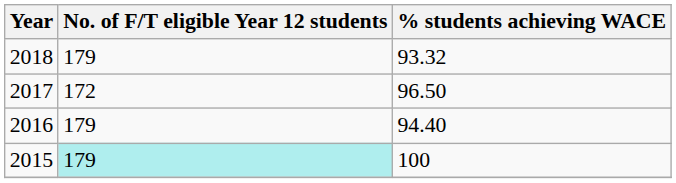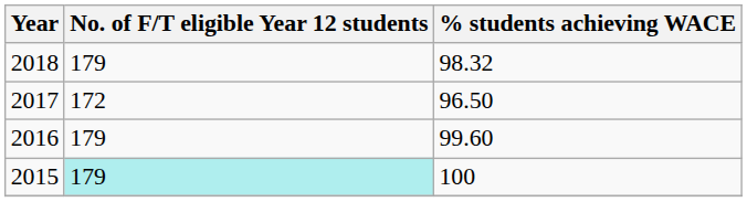2018 | % students achieving WACE: 93.32 -> 98.32
2016 | % students achieving WACE: 94.40 -> 99.60
